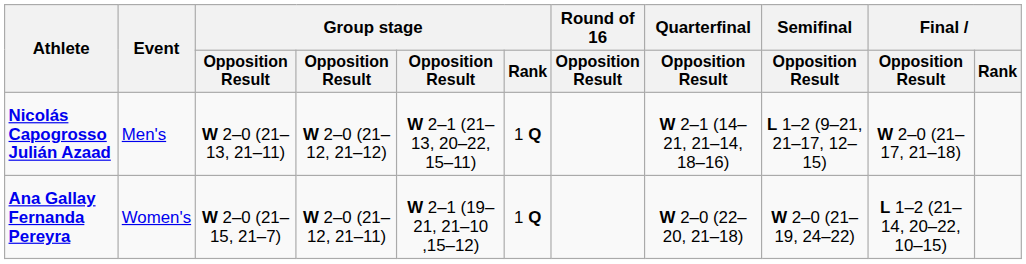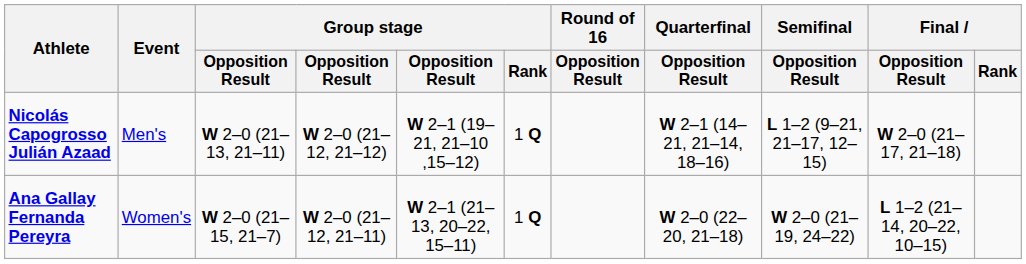Nicolás Capogrosso Julián Azaad | column 5: W 2–1 (21–13, 20–22, 15–11) -> W 2–1 (19–21, 21–10 ,15–12)
Ana Gallay Fernanda Pereyra | column 5: W 2–1 (19–21, 21–10 ,15–12) -> W 2–1 (21–13, 20–22, 15–11)
